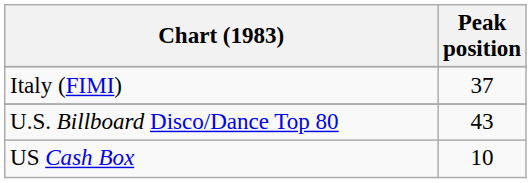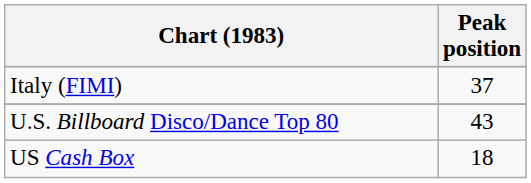US Cash Box | Peak position: 10 -> 18
